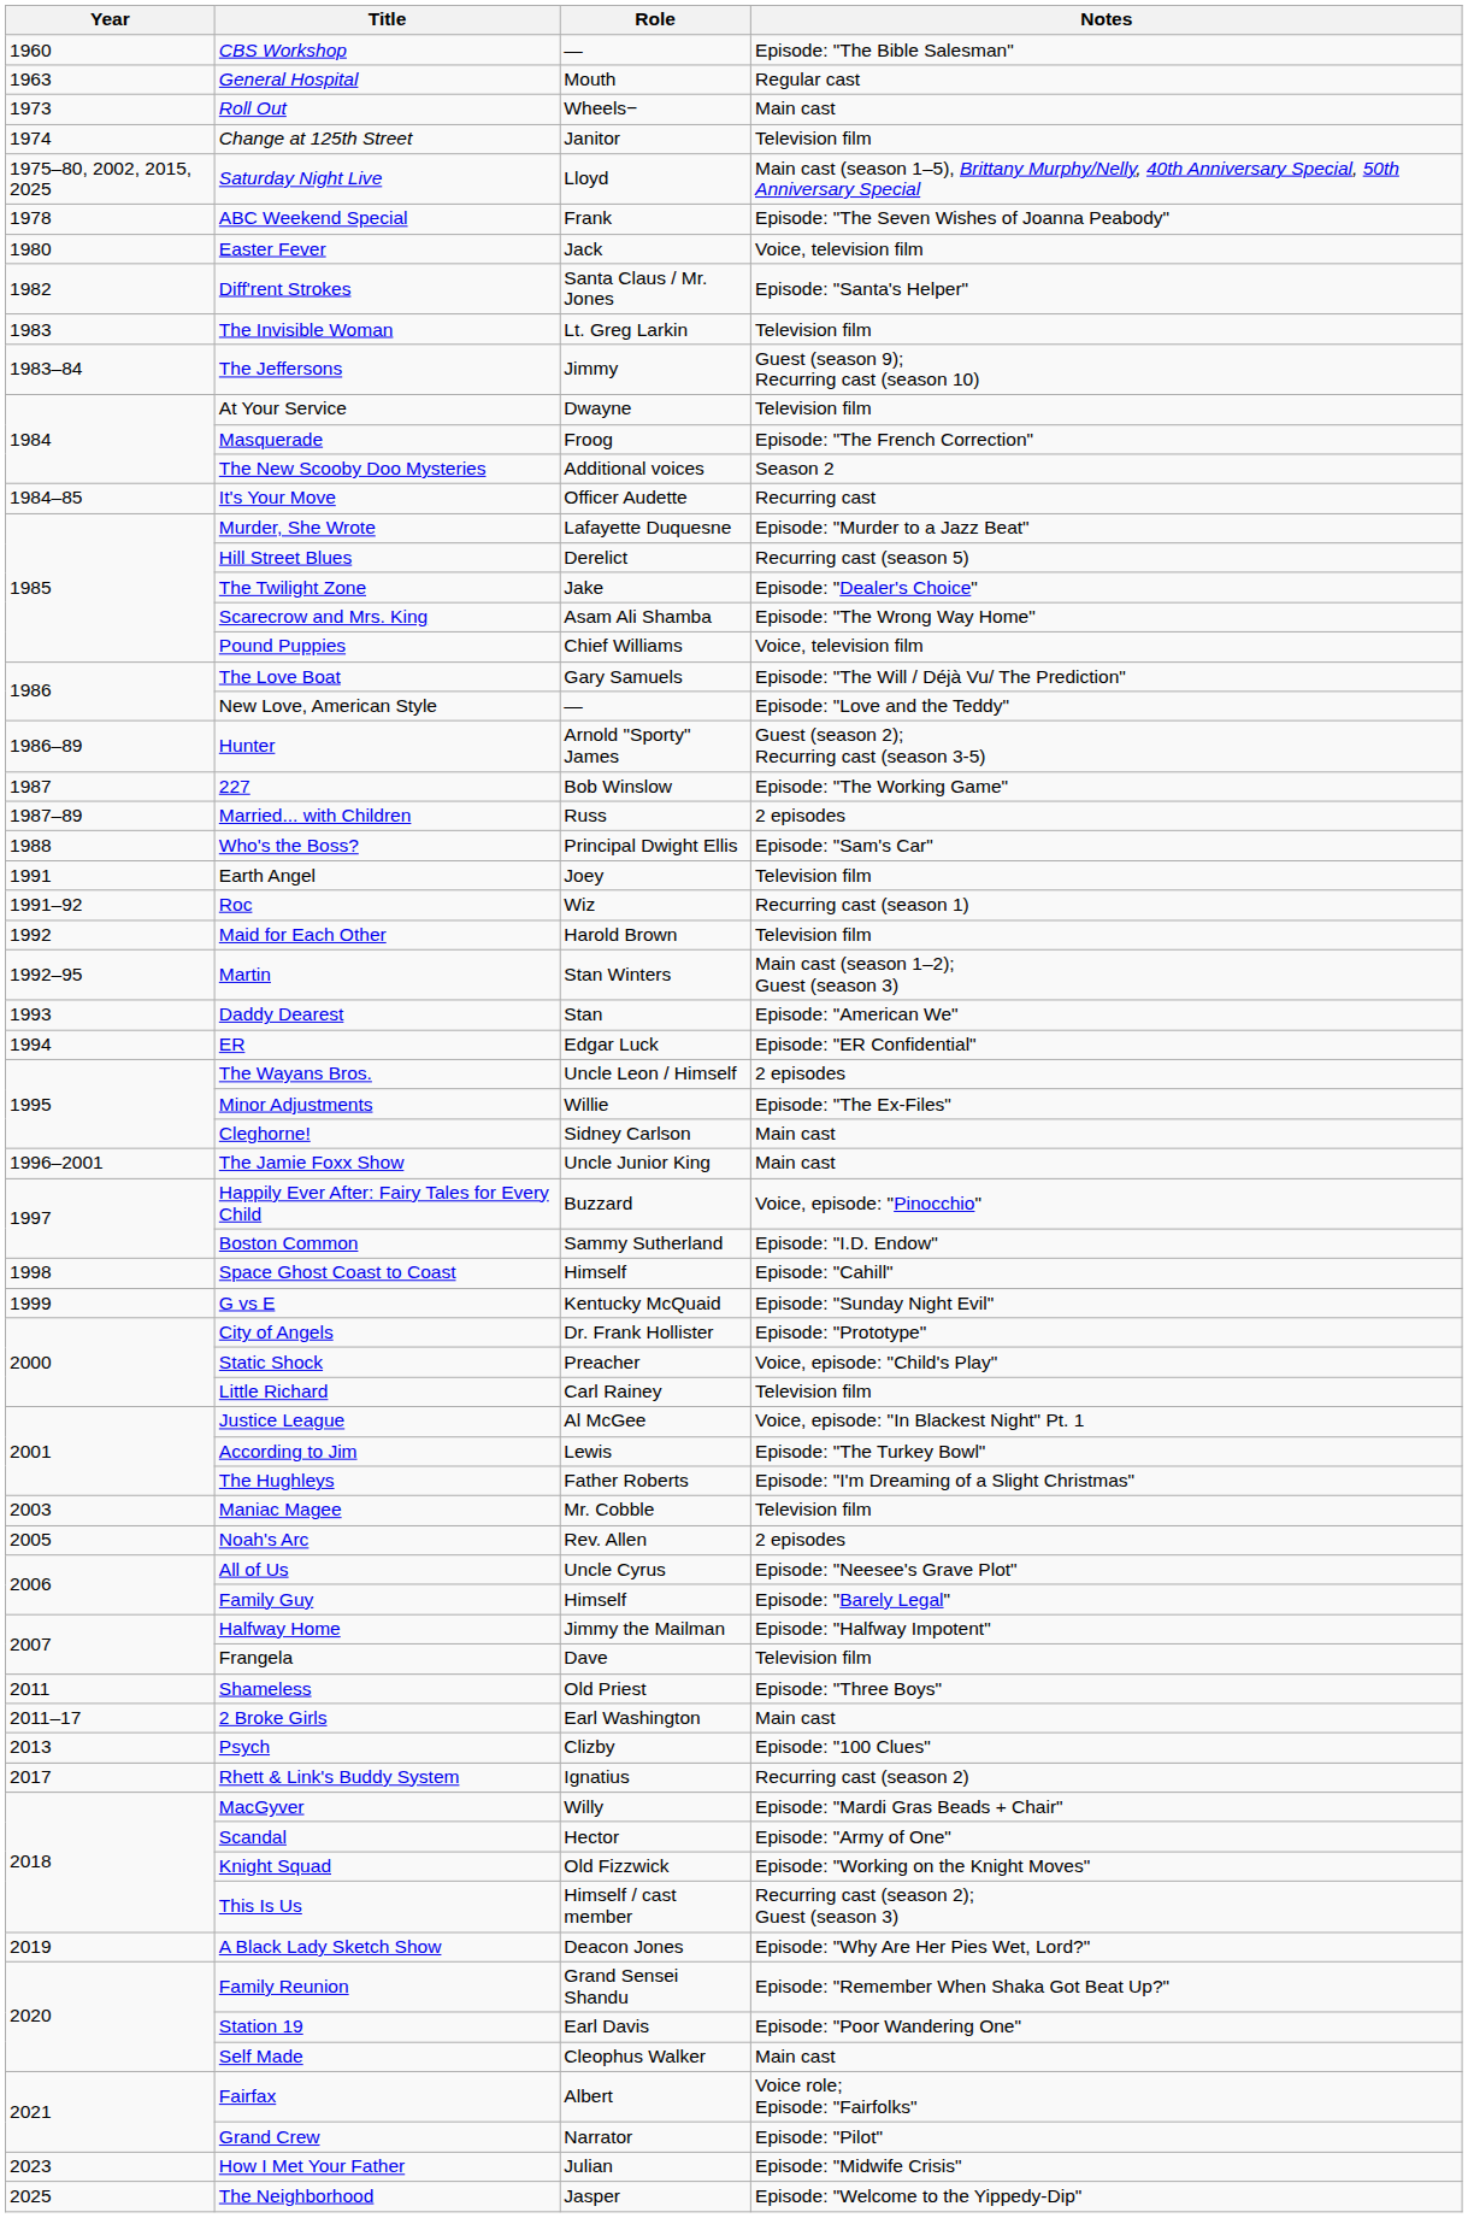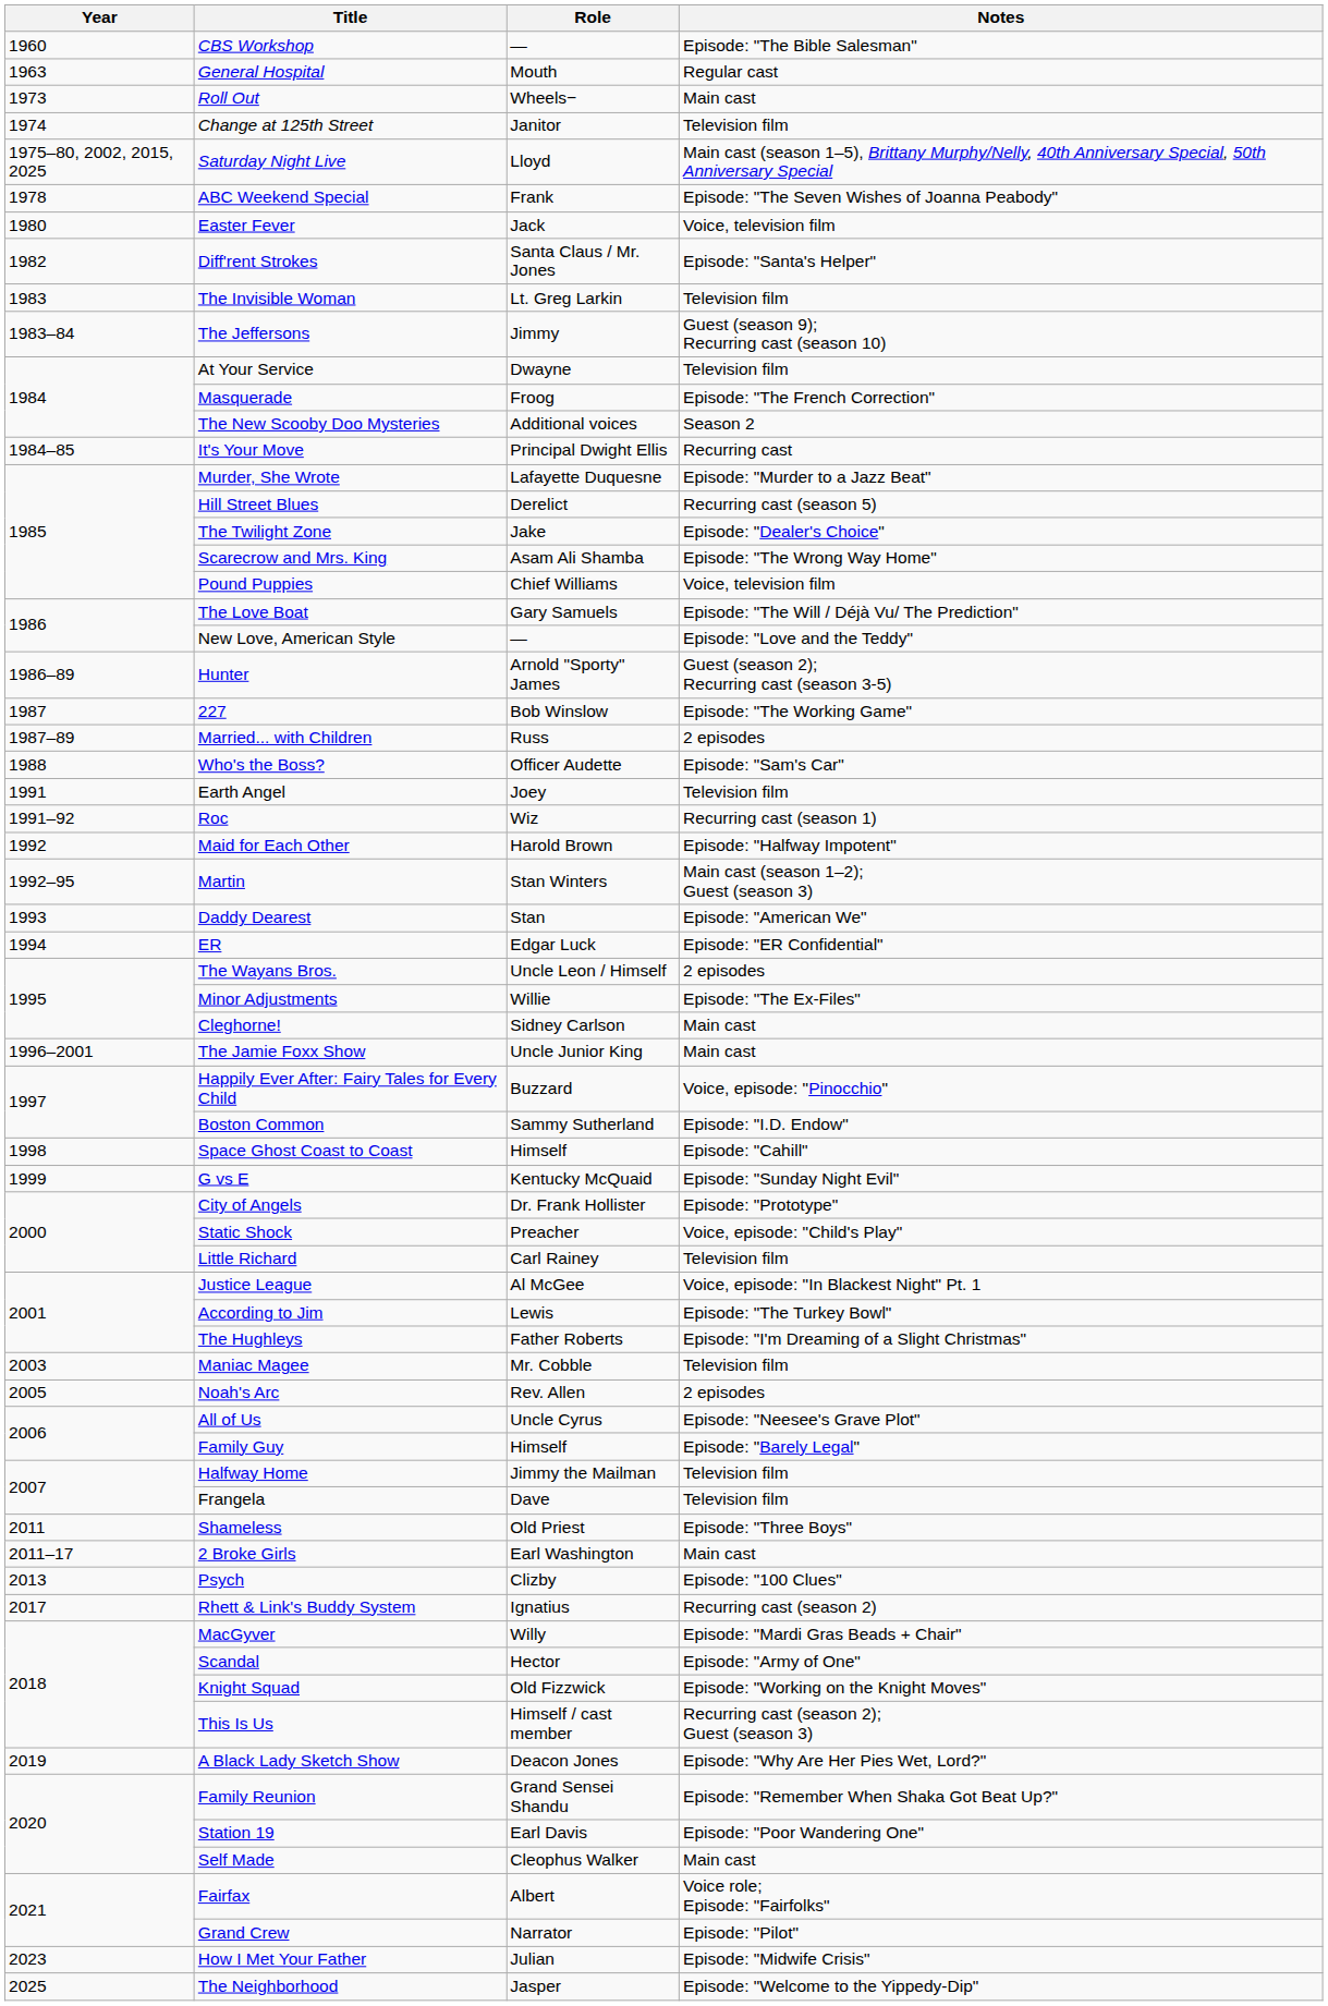It's Your Move | Role: Officer Audette -> Principal Dwight Ellis
Who's the Boss? | Role: Principal Dwight Ellis -> Officer Audette
Maid for Each Other | Notes: Television film -> Episode: "Halfway Impotent"
Halfway Home | Notes: Episode: "Halfway Impotent" -> Television film
